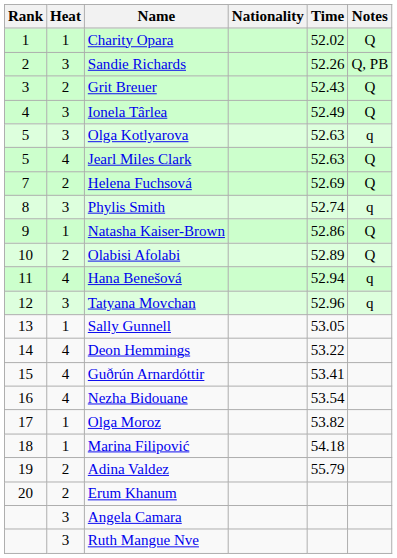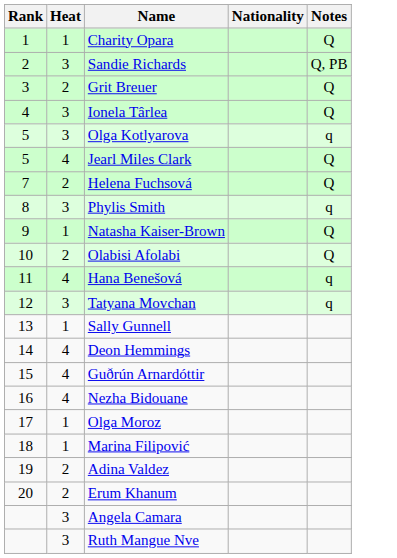- column: Time | 52.02 | 52.26 | 52.43 | 52.49 | 52.63 | 52.63 | 52.69 | 52.74 | 52.86 | 52.89 | 52.94 | 52.96 | 53.05 | 53.22 | 53.41 | 53.54 | 53.82 | 54.18 | 55.79
